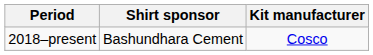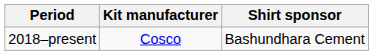columns swapped: Kit manufacturer <-> Shirt sponsor
